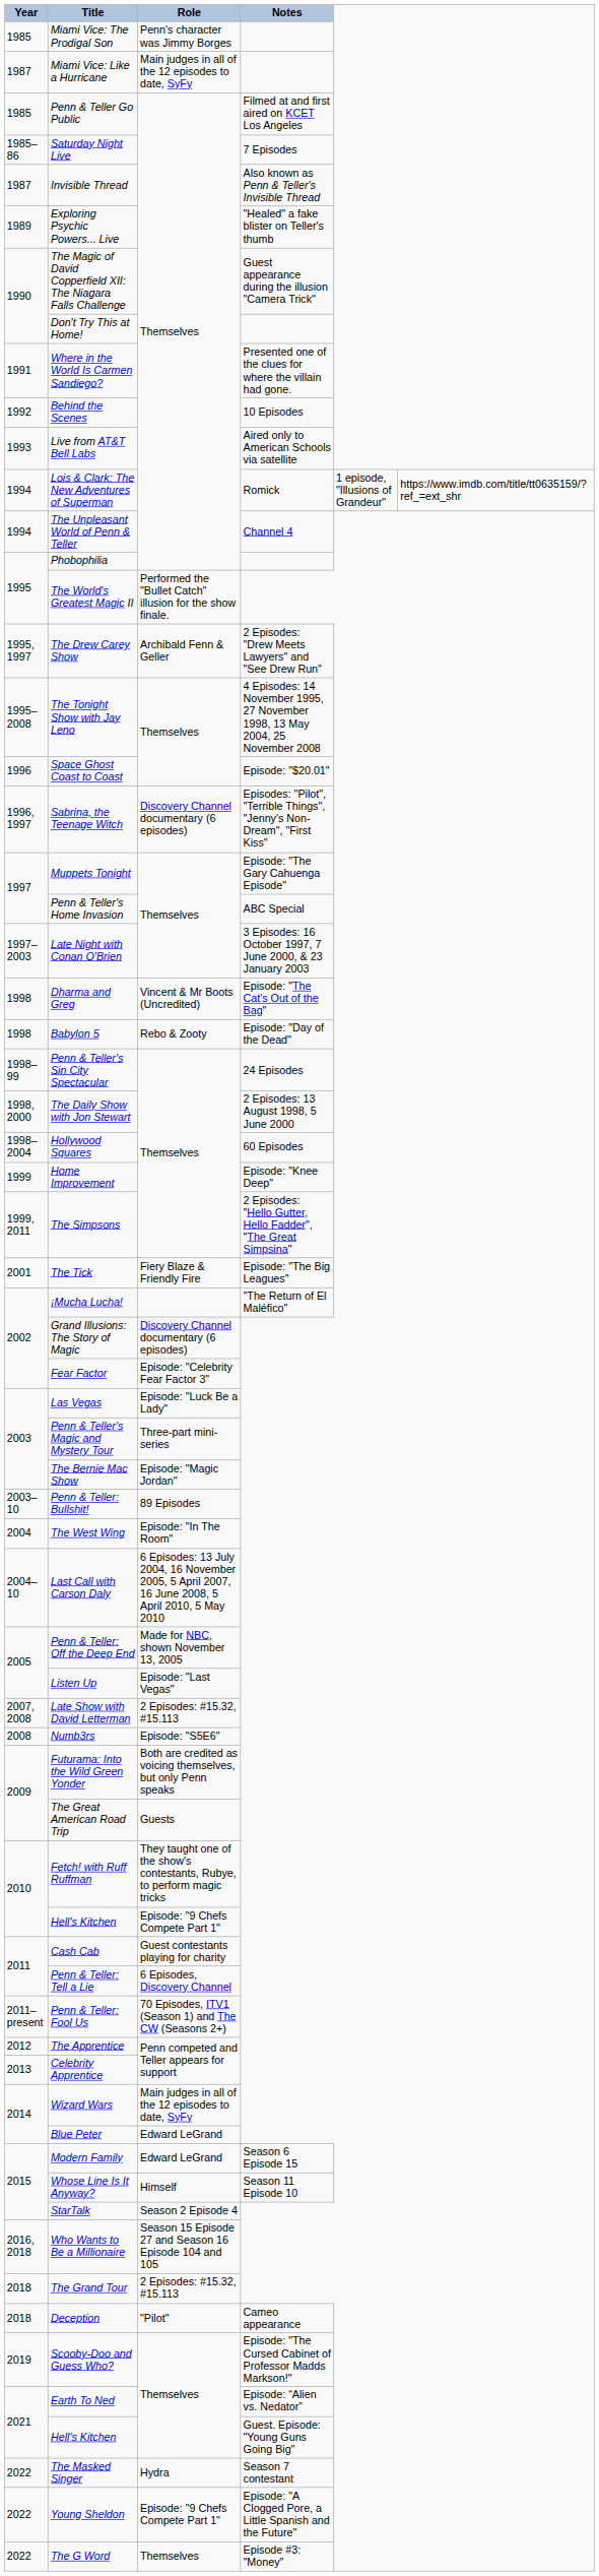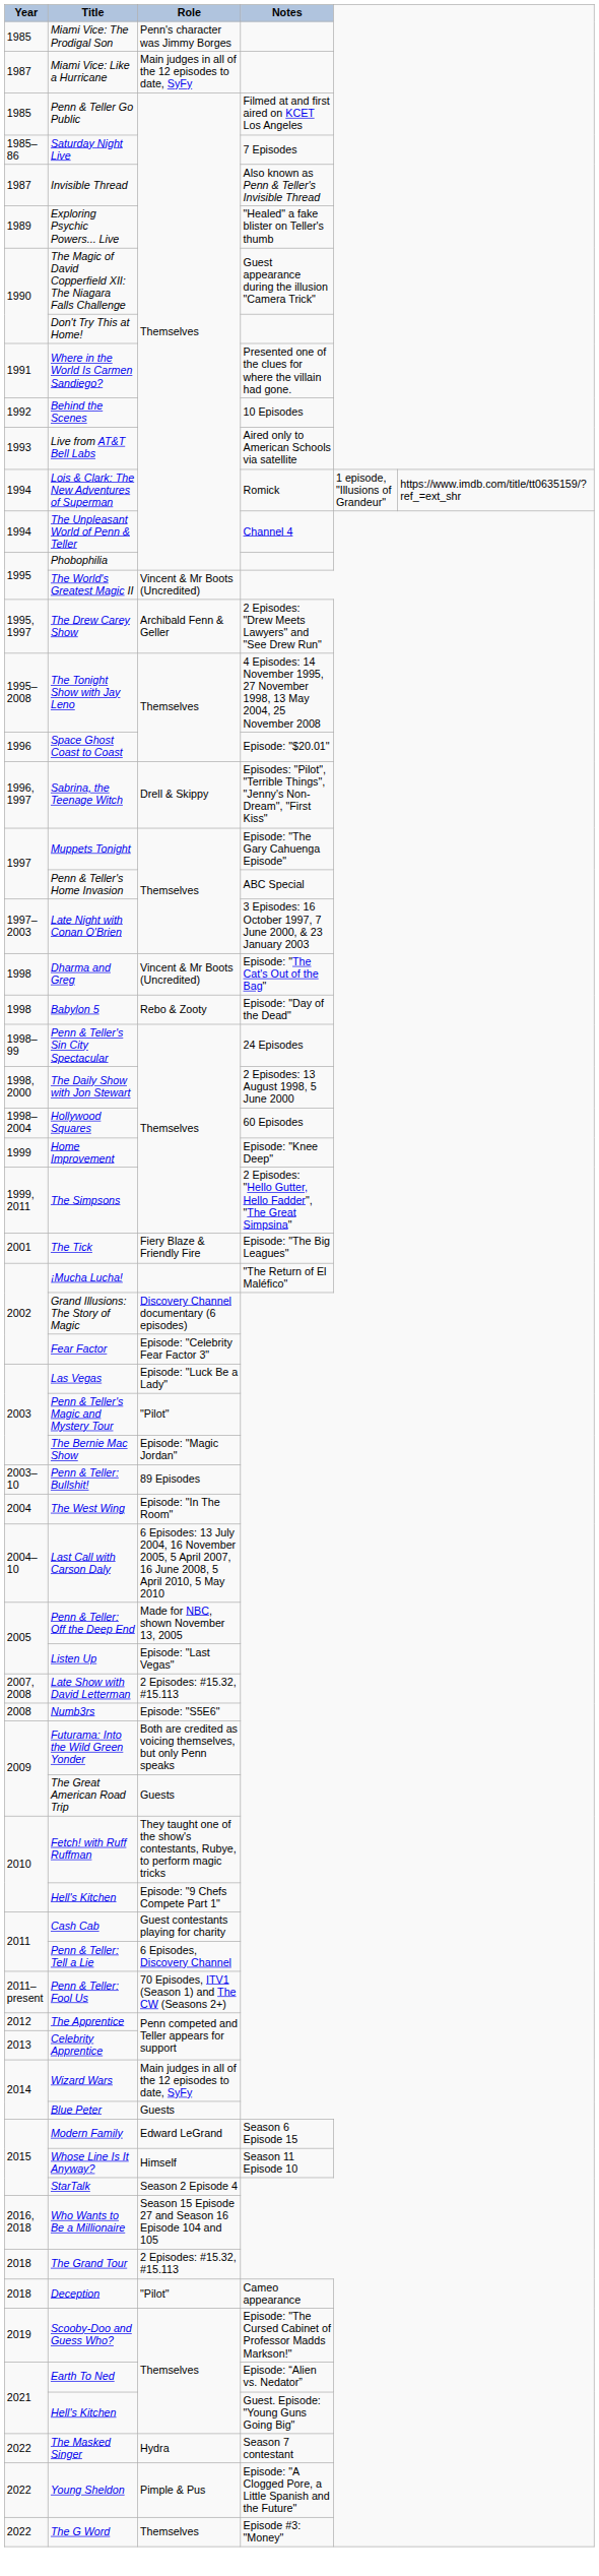The World's Greatest Magic II | Role: Performed the "Bullet Catch" illusion for the show finale. -> Vincent & Mr Boots (Uncredited)
Sabrina, the Teenage Witch | Role: Discovery Channel documentary (6 episodes) -> Drell & Skippy
Penn & Teller's Magic and Mystery Tour | Role: Three-part mini-series -> "Pilot"
Blue Peter | Role: Edward LeGrand -> Guests
Young Sheldon | Role: Episode: "9 Chefs Compete Part 1" -> Pimple & Pus
